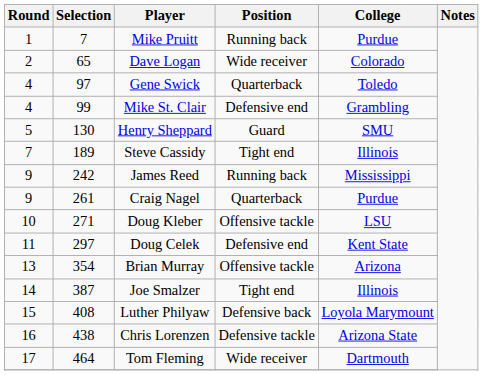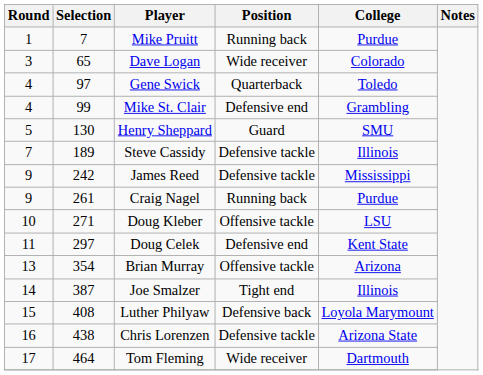Dave Logan | Round: 2 -> 3
Steve Cassidy | Position: Tight end -> Defensive tackle
James Reed | Position: Running back -> Defensive tackle
Craig Nagel | Position: Quarterback -> Running back
